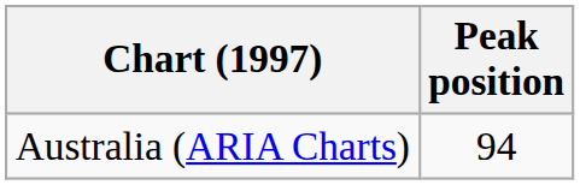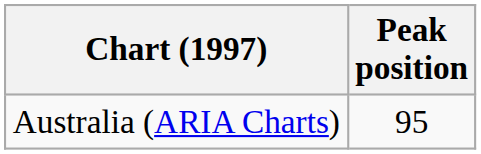Australia (ARIA Charts) | Peak position: 94 -> 95
